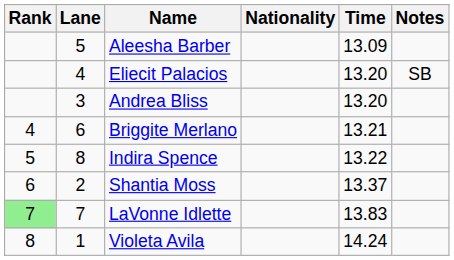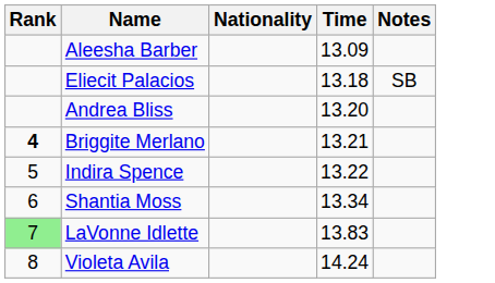- column: Lane | 5 | 4 | 3 | 6 | 8 | 2 | 7 | 1
Eliecit Palacios | Time: 13.20 -> 13.18
Briggite Merlano | Rank: normal -> bold
Shantia Moss | Time: 13.37 -> 13.34
